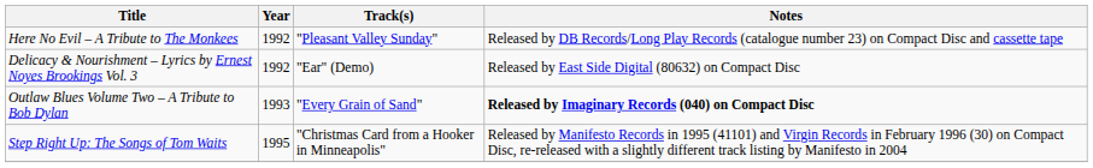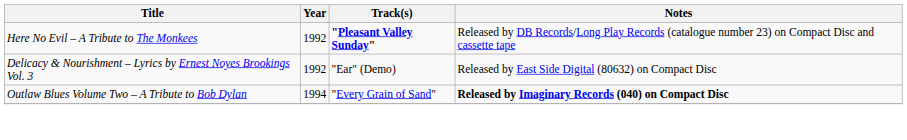Here No Evil – A Tribute to The Monkees | Track(s): normal -> bold
Outlaw Blues Volume Two – A Tribute to Bob Dylan | Year: 1993 -> 1994
- row: Step Right Up: The Songs of Tom Waits | 1995 | "Christmas Card from a Hooker in Minneapolis" | Released by Manifesto Records in 1995 (41101) and Virgin Records in February 1996 (30) on Compact Disc, re-released with a slightly different track listing by Manifesto in 2004
